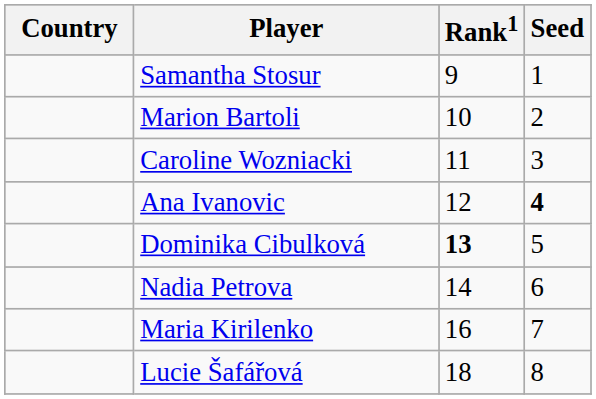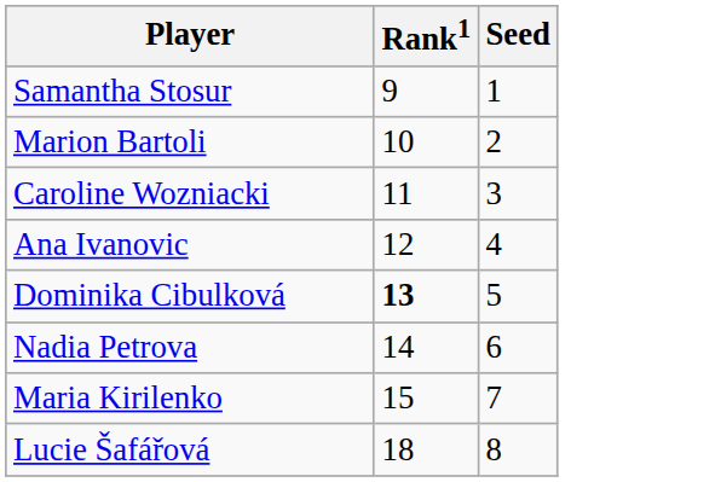- column: Country
Ana Ivanovic | Seed: bold -> normal
Maria Kirilenko | Rank1: 16 -> 15
